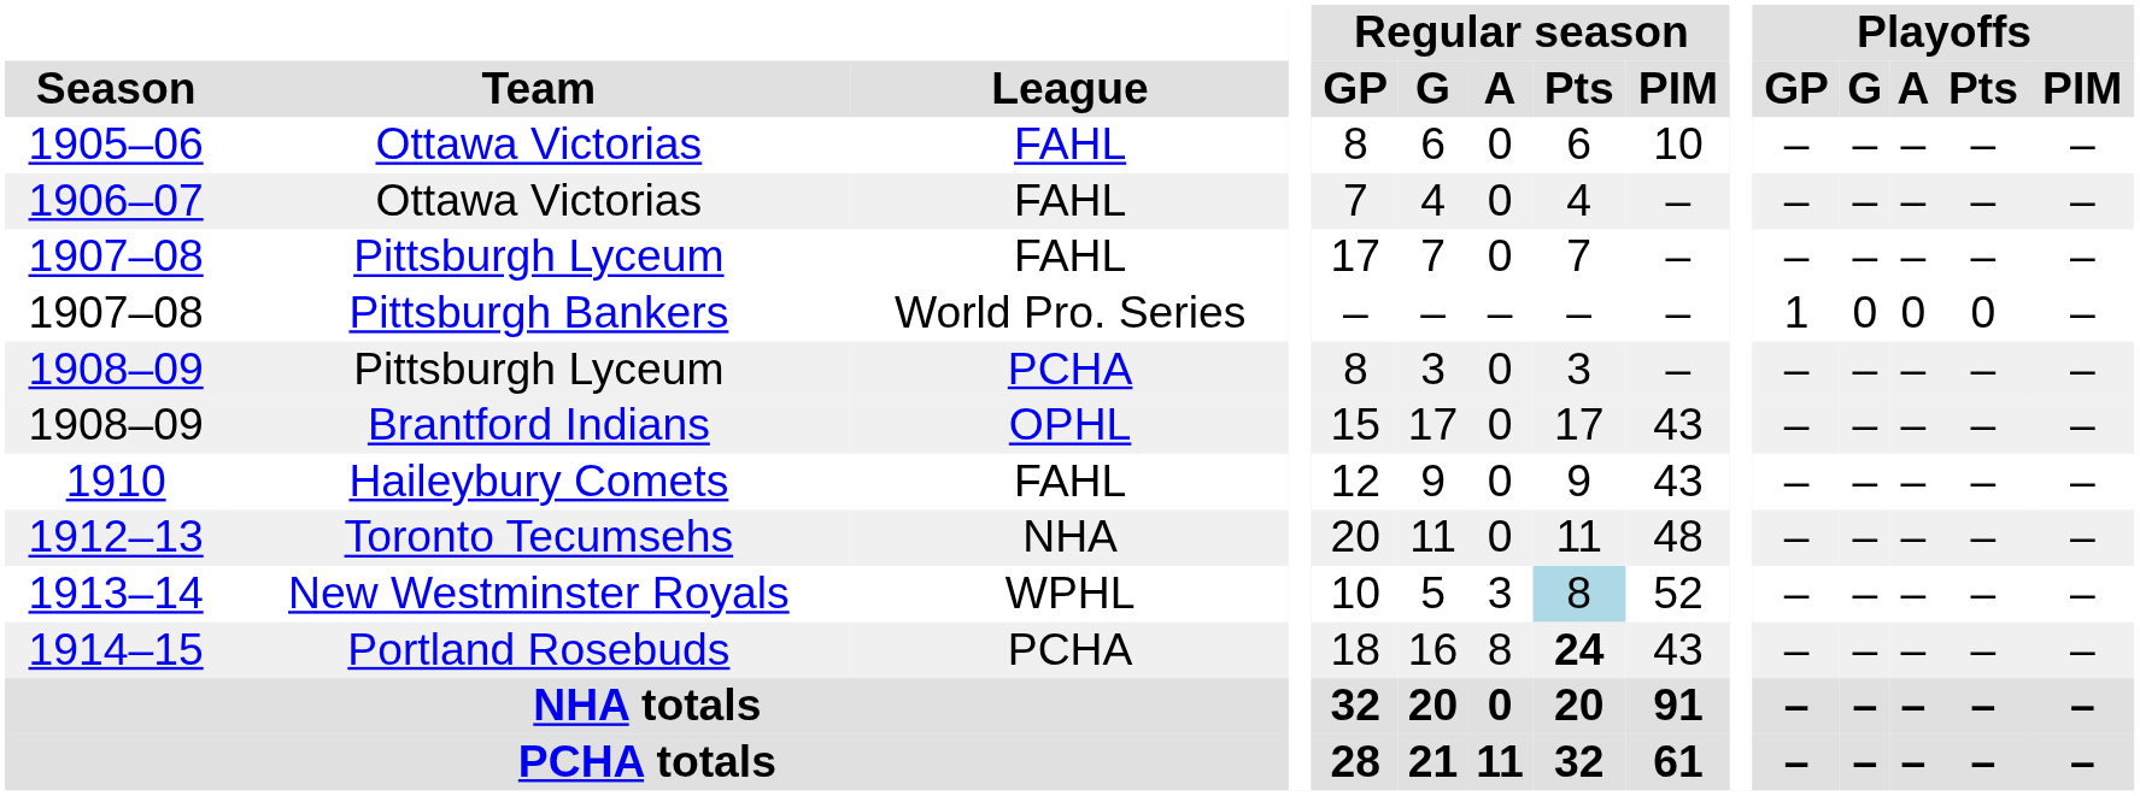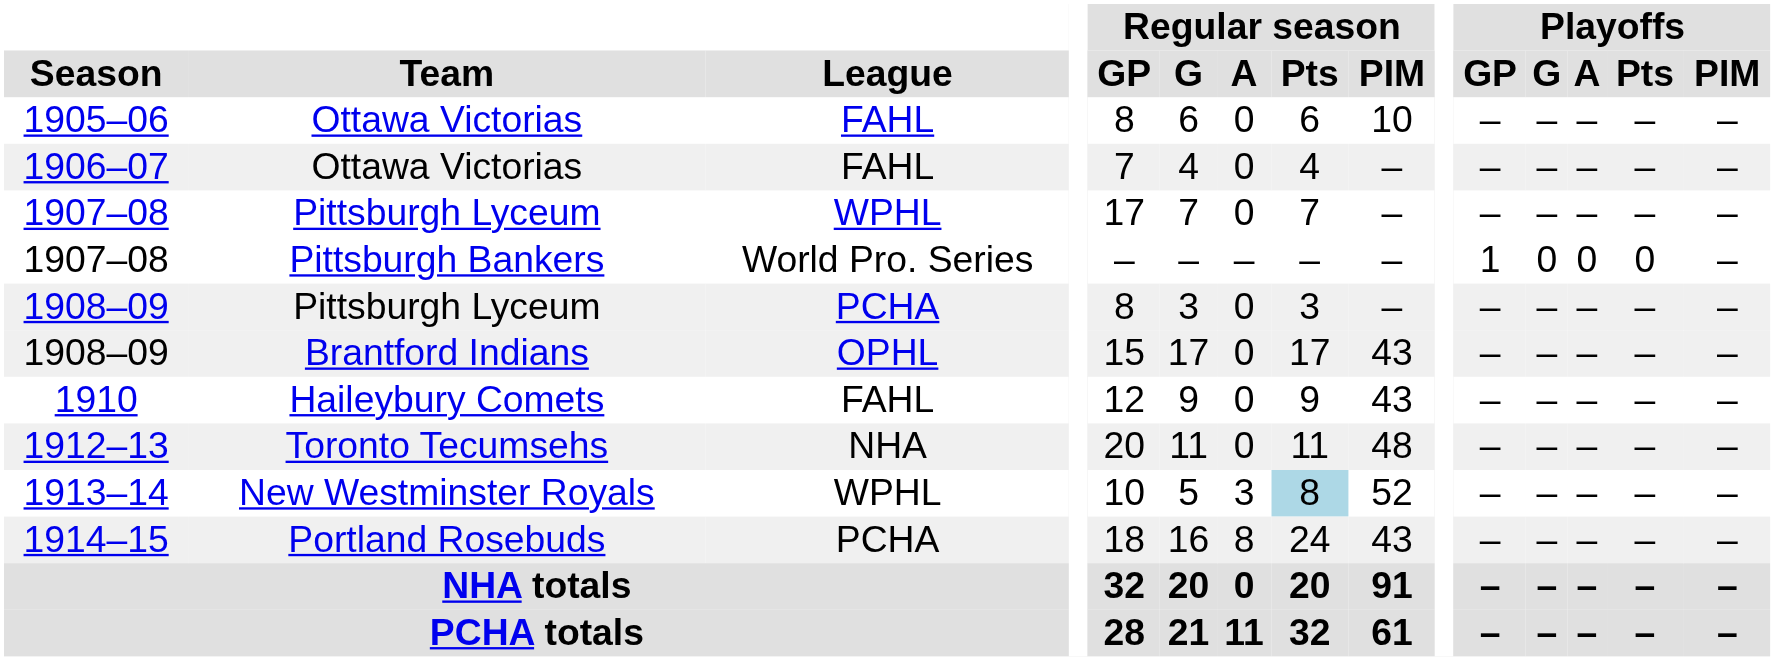1907–08 / Pittsburgh Lyceum | League: FAHL -> WPHL
1914–15 | Regular season / Pts: bold -> normal
